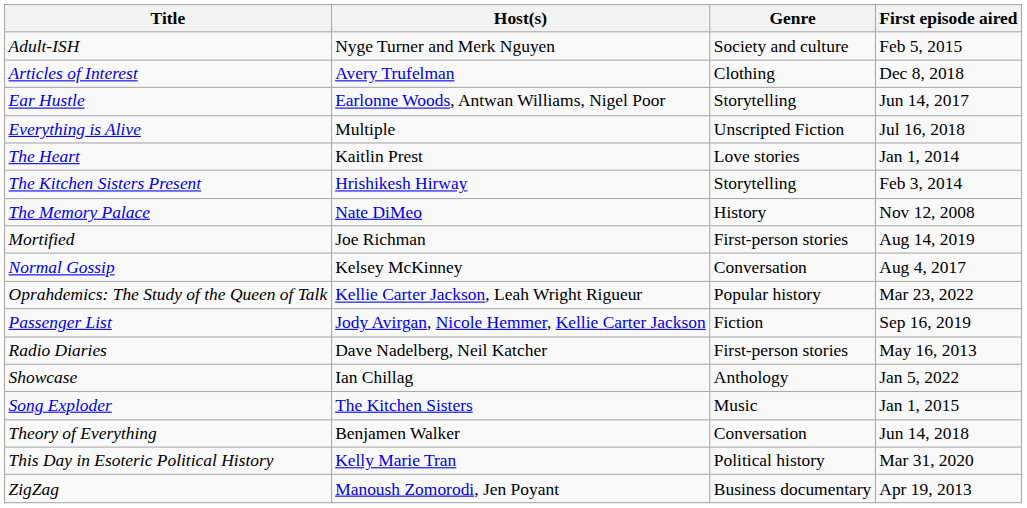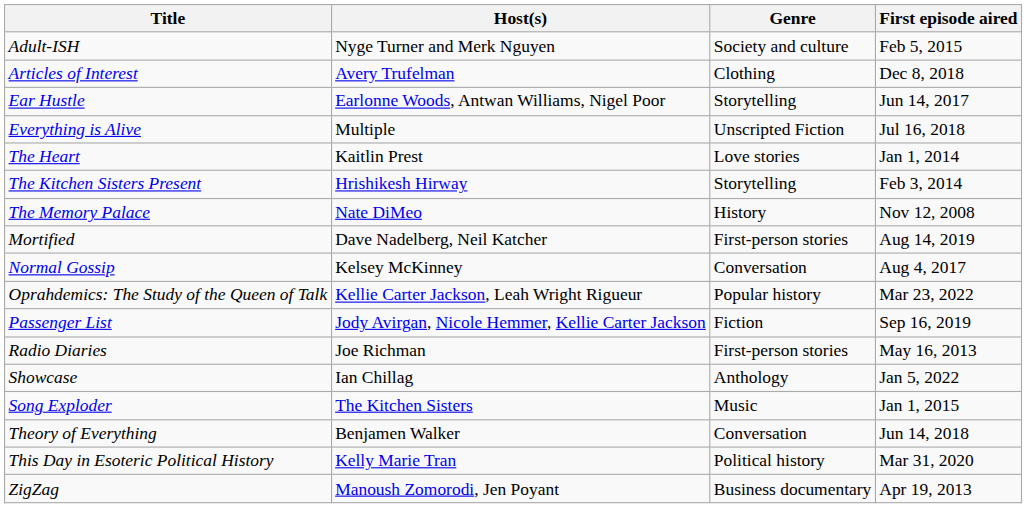Mortified | Host(s): Joe Richman -> Dave Nadelberg, Neil Katcher
Radio Diaries | Host(s): Dave Nadelberg, Neil Katcher -> Joe Richman
